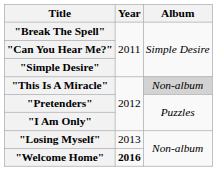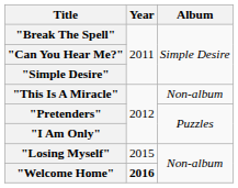"This Is A Miracle" | Album: lightgrey background -> no background
"Losing Myself" | Year: 2013 -> 2015
